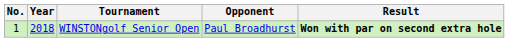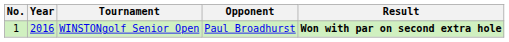WINSTONgolf Senior Open | Year: 2018 -> 2016
